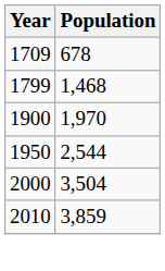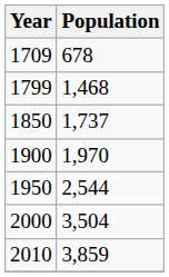+ row: 1850 | 1,737
